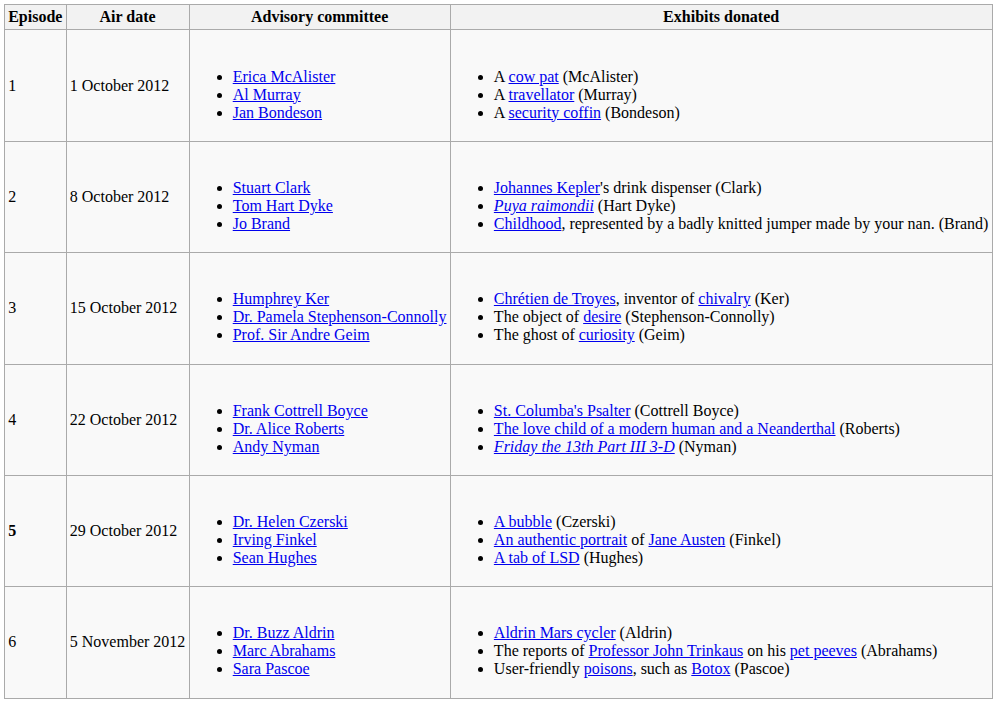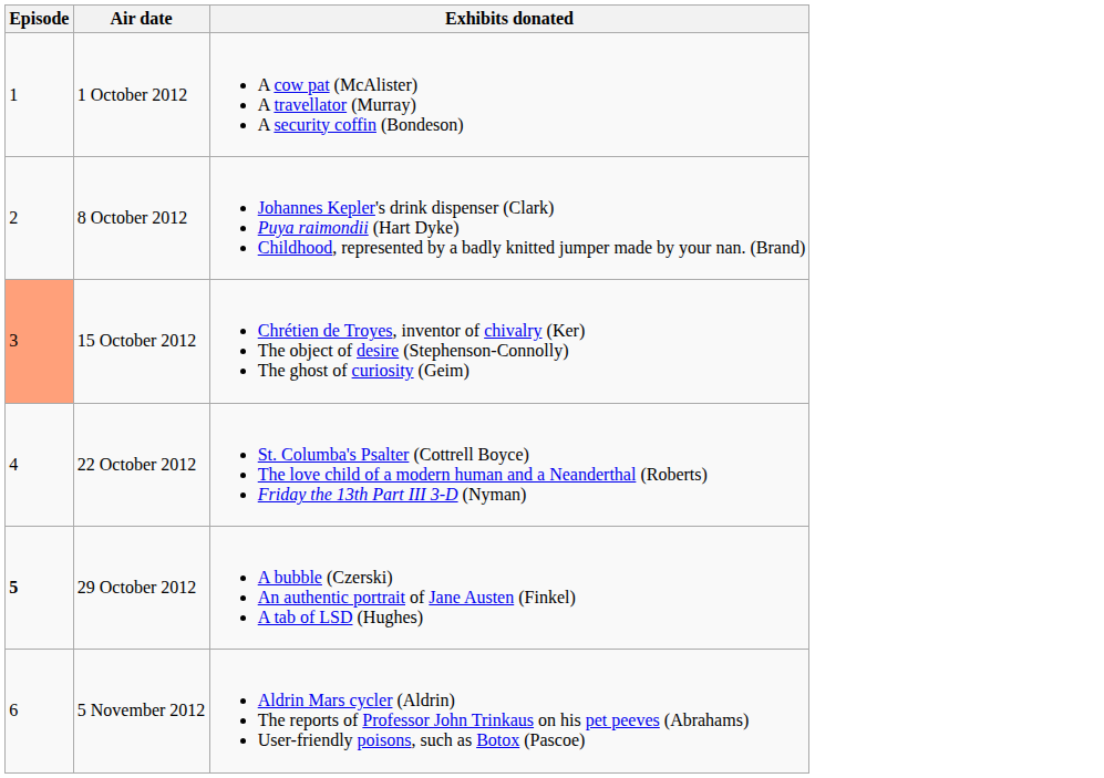- column: Advisory committee | Erica McAlister Al Murray Jan Bondeson | Stuart Clark Tom Hart Dyke Jo Brand | Humphrey Ker Dr. Pamela Stephenson-Connolly Prof. Sir Andre Geim | Frank Cottrell Boyce Dr. Alice Roberts Andy Nyman | Dr. Helen Czerski Irving Finkel Sean Hughes | Dr. Buzz Aldrin Marc Abrahams Sara Pascoe
15 October 2012 | Episode: no background -> lightsalmon background
